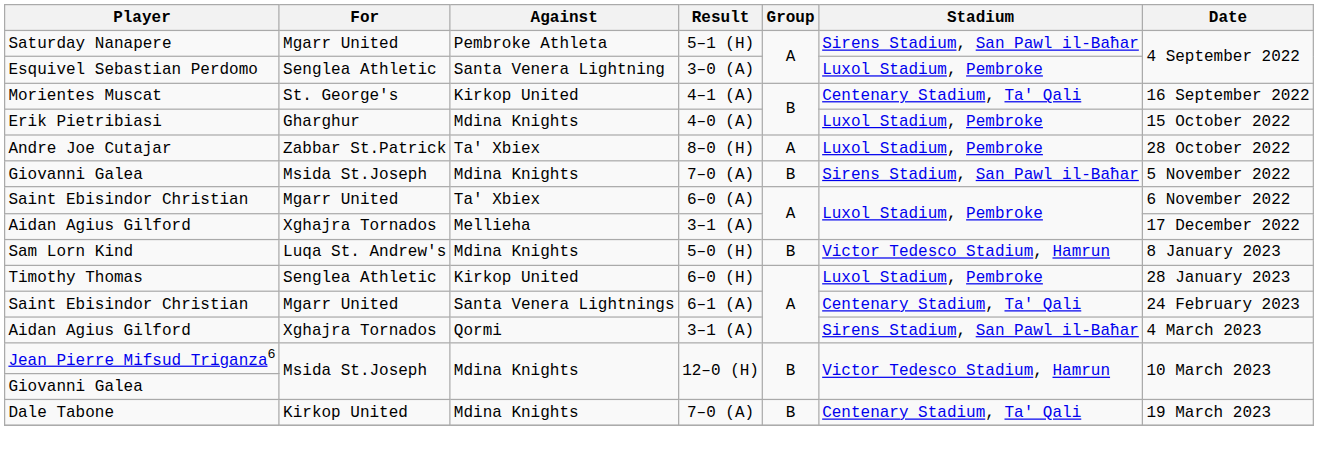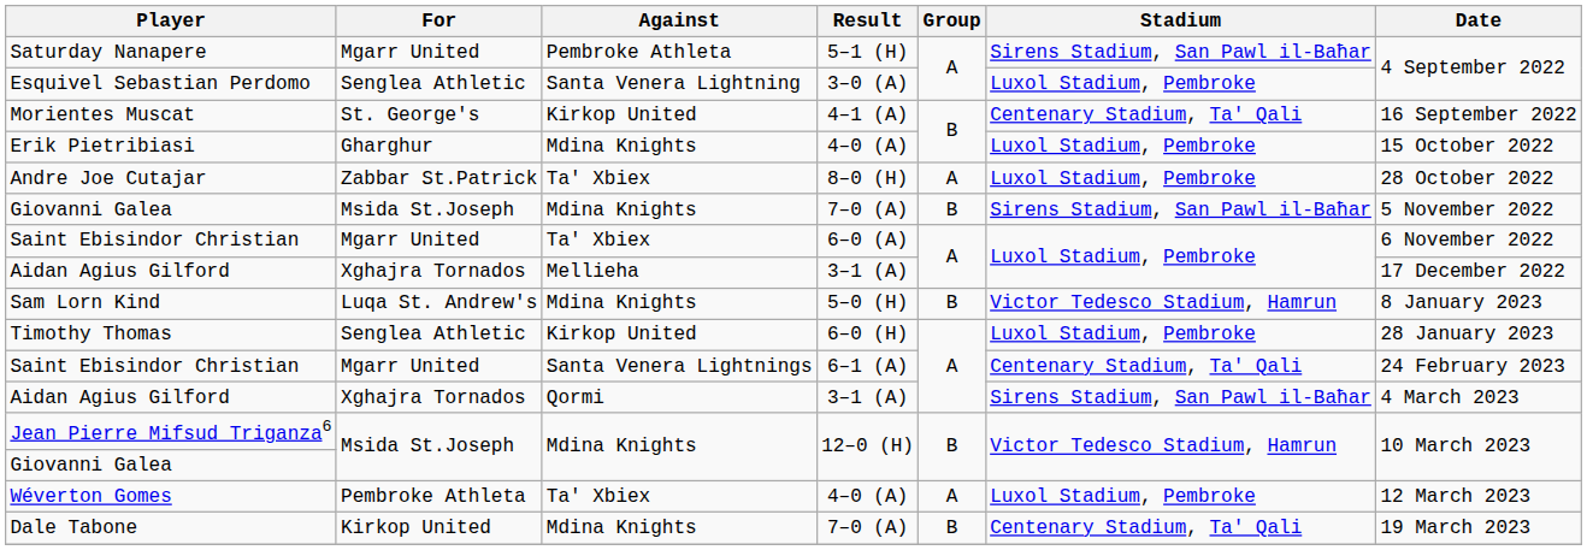+ row: Wéverton Gomes | Pembroke Athleta | Ta' Xbiex | 4–0 (A) | A | Luxol Stadium, Pembroke | 12 March 2023
